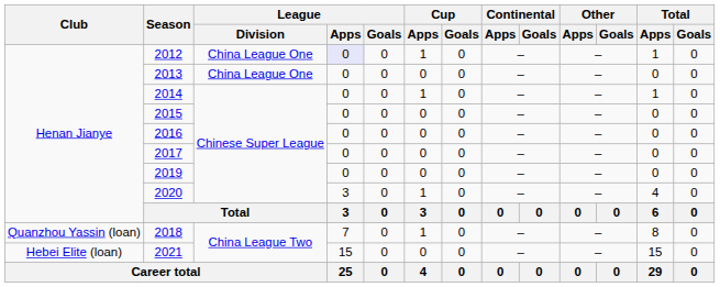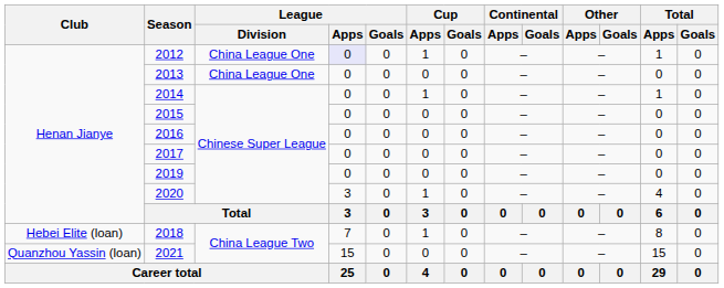2018 | Club: Quanzhou Yassin (loan) -> Hebei Elite (loan)
2021 | Club: Hebei Elite (loan) -> Quanzhou Yassin (loan)
